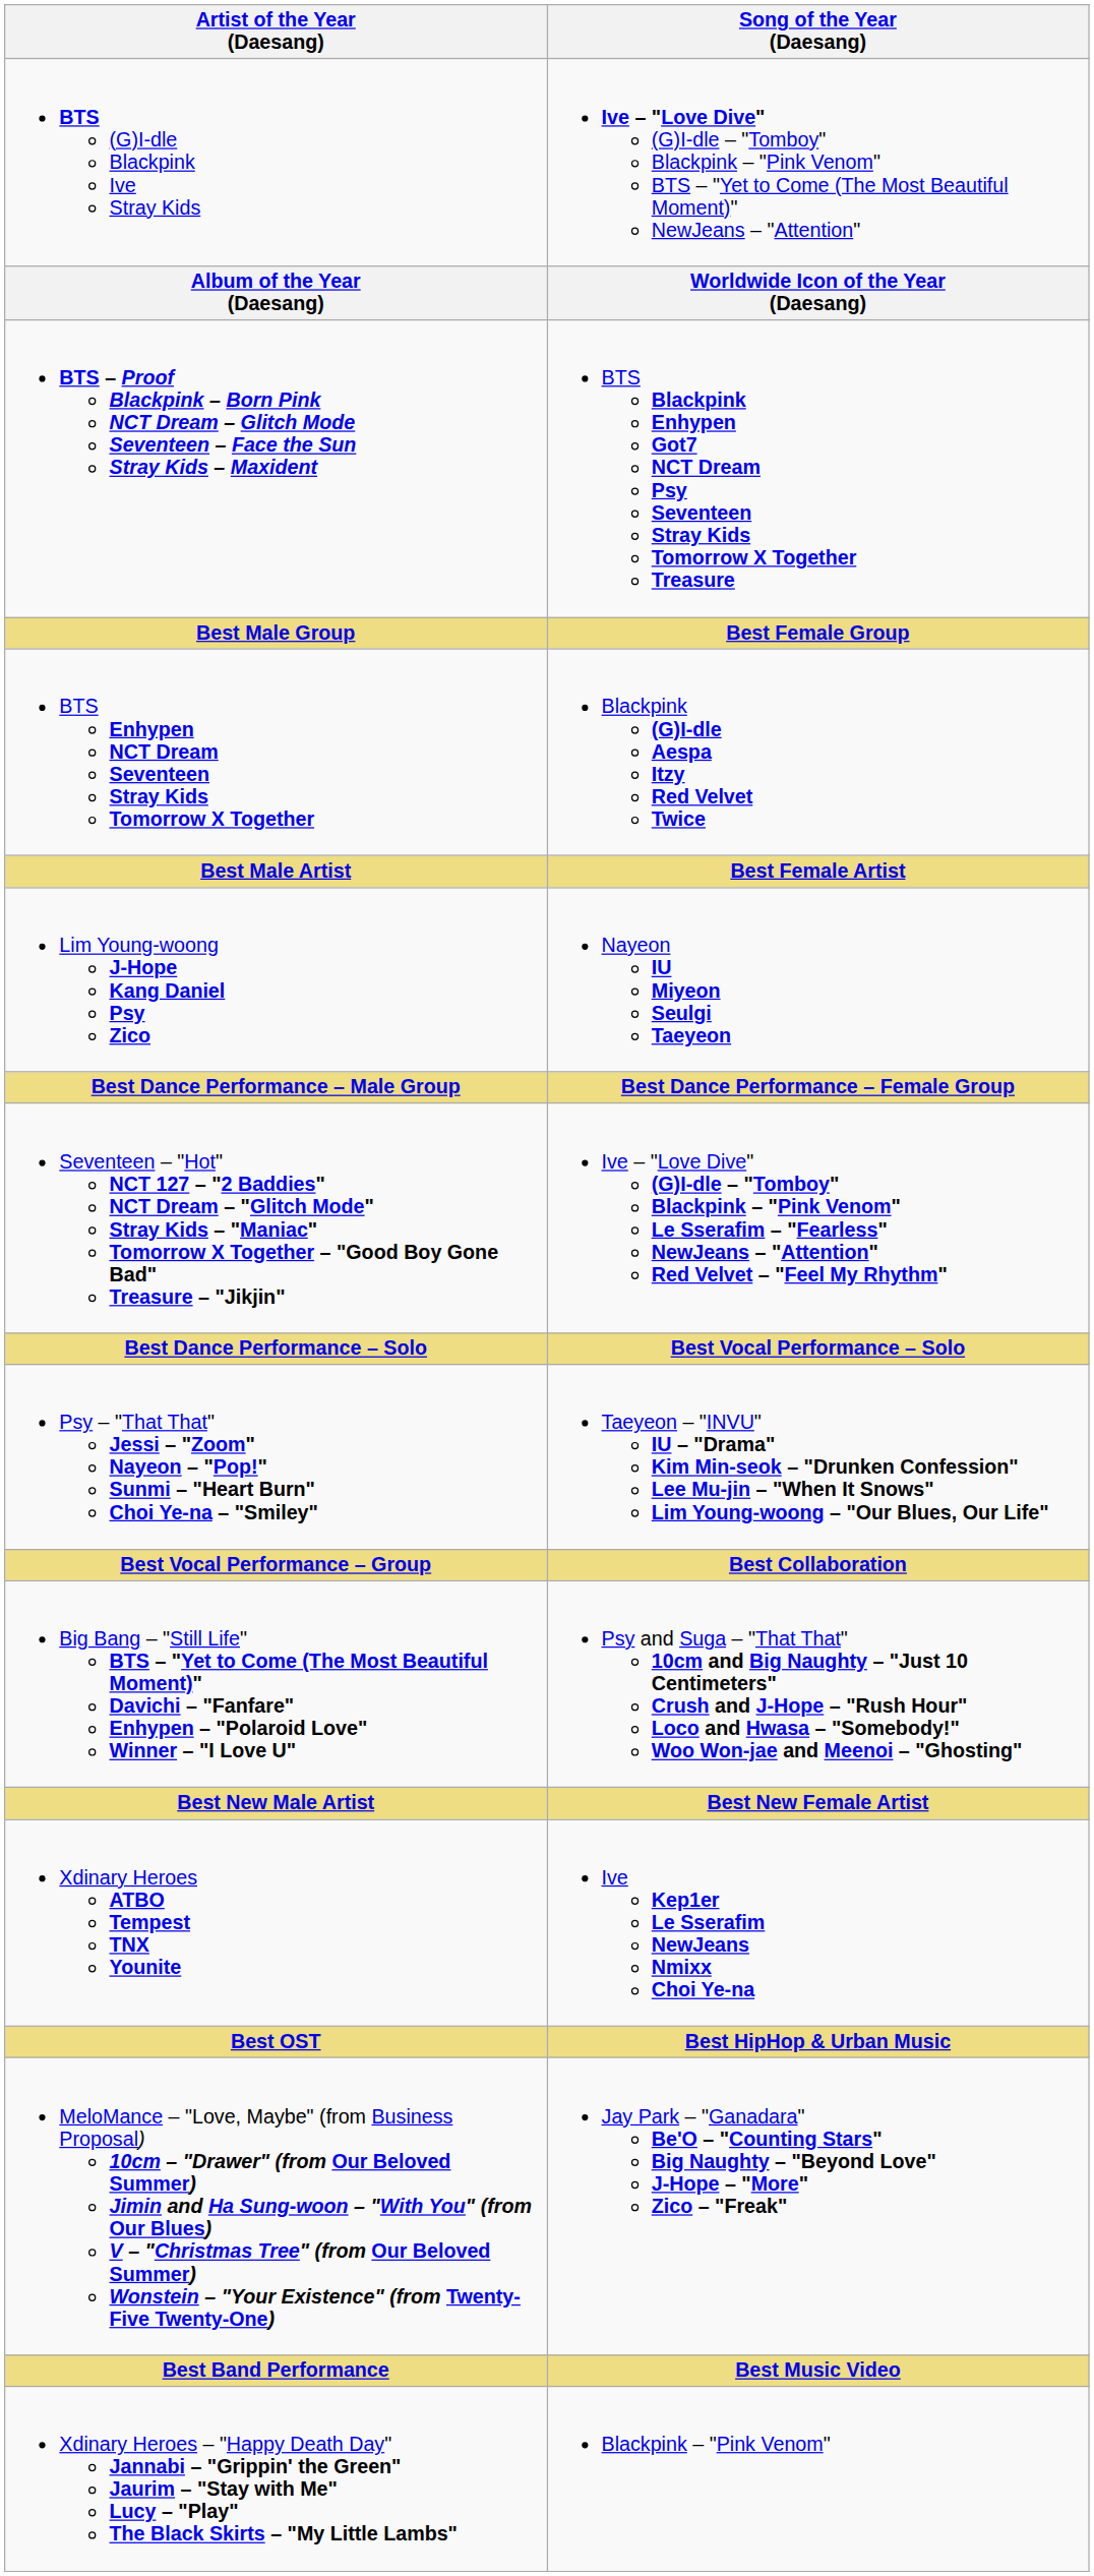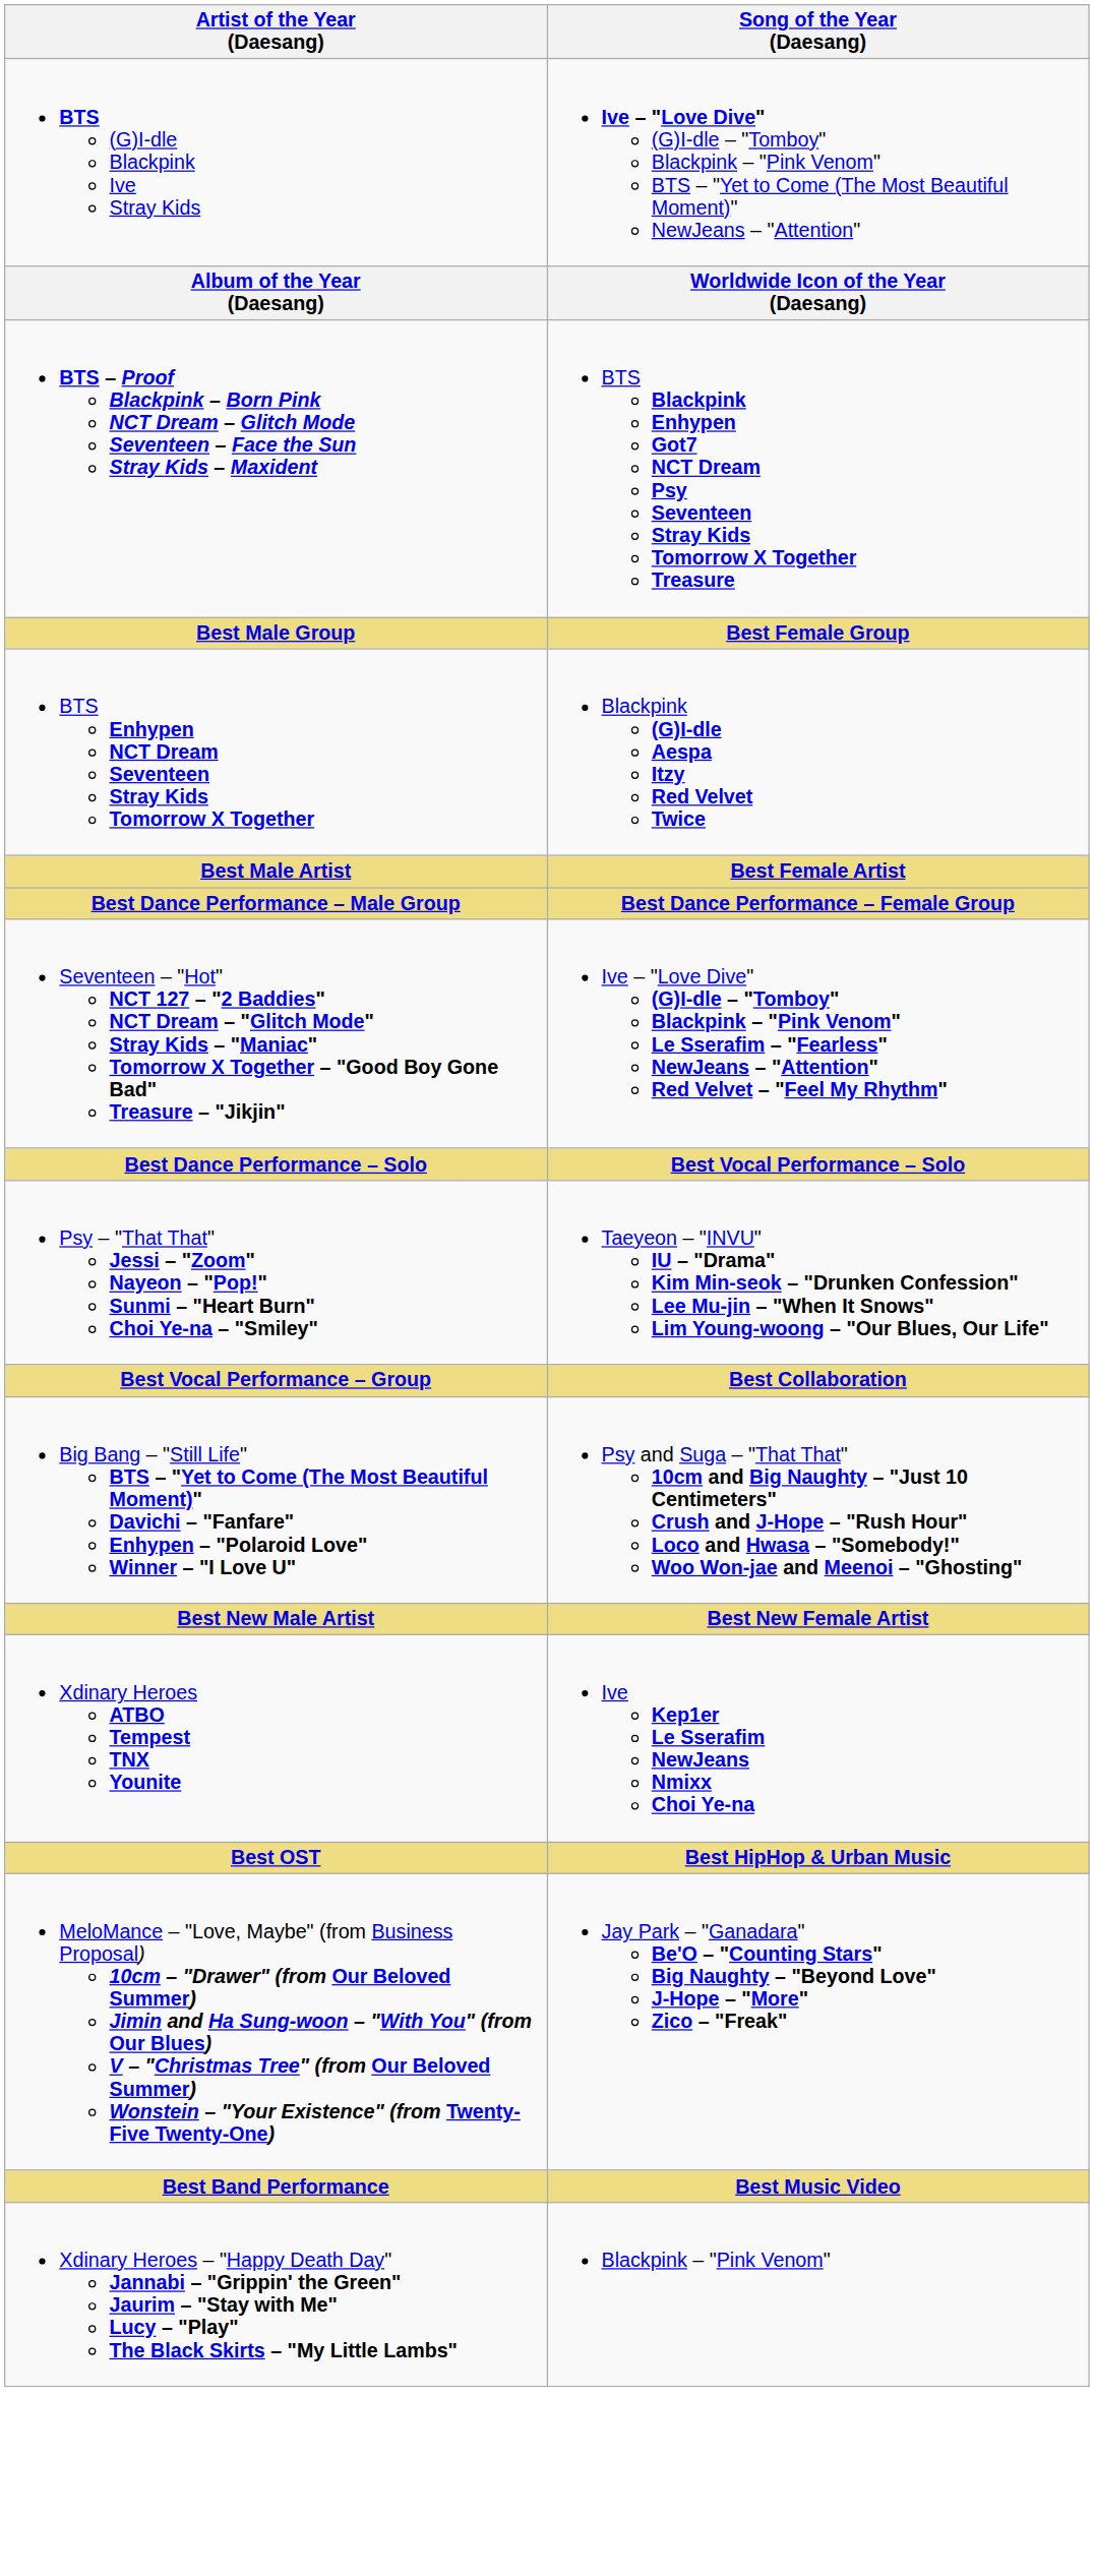- row: Lim Young-woong J-Hope Kang Daniel Psy Zico | Nayeon IU Miyeon Seulgi Taeyeon
